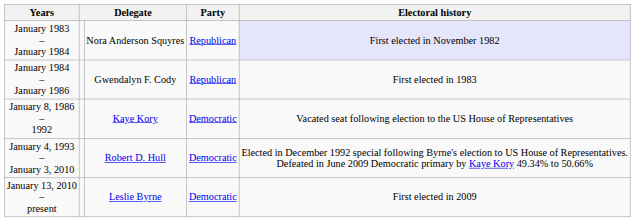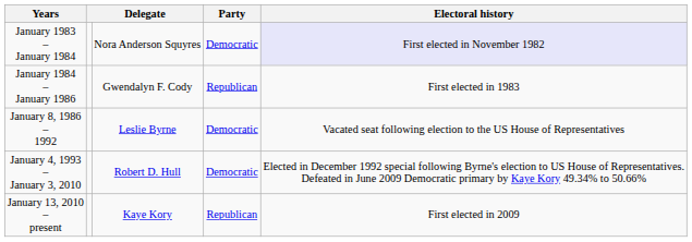January 1983 – January 1984 | Party: Republican -> Democratic
January 8, 1986 – 1992 | column 3: Kaye Kory -> Leslie Byrne
January 13, 2010 – present | column 3: Leslie Byrne -> Kaye Kory
January 13, 2010 – present | Party: Democratic -> Republican
